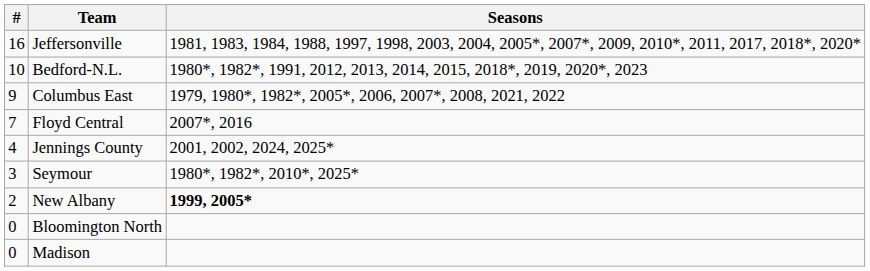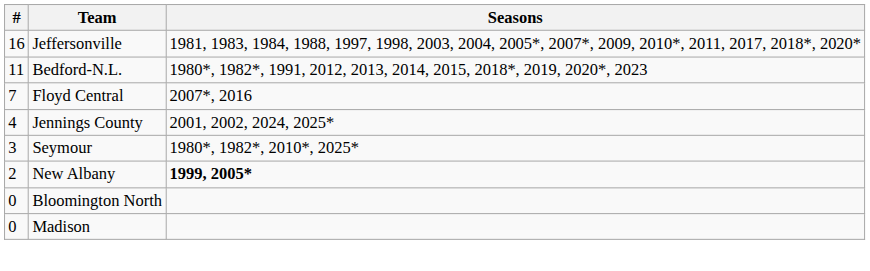Bedford-N.L. | #: 10 -> 11
- row: 9 | Columbus East | 1979, 1980*, 1982*, 2005*, 2006, 2007*, 2008, 2021, 2022
